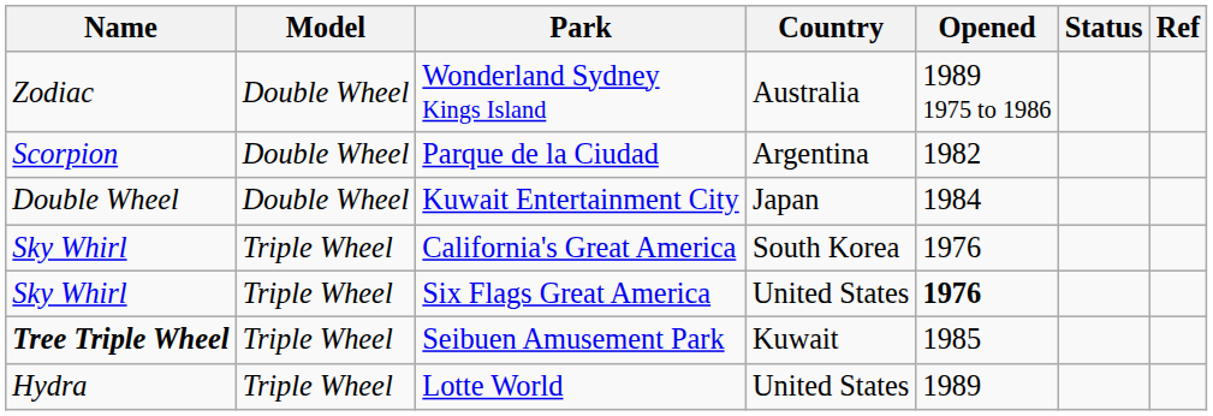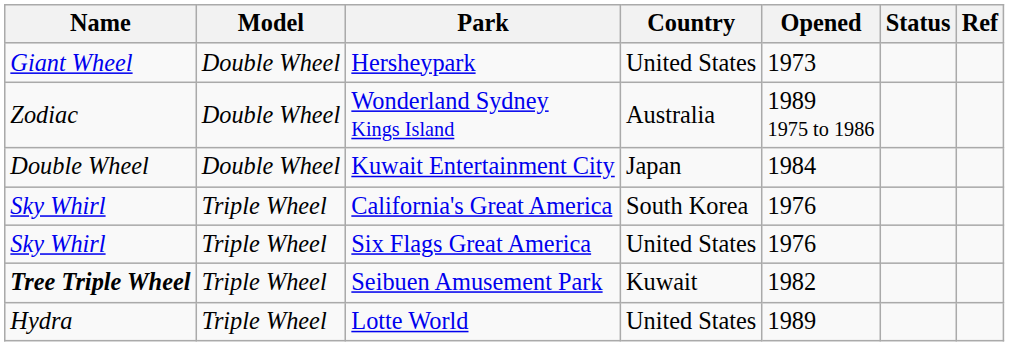+ row: Giant Wheel | Double Wheel | Hersheypark | United States | 1973
- row: Scorpion | Double Wheel | Parque de la Ciudad | Argentina | 1982
Six Flags Great America | Opened: bold -> normal
Seibuen Amusement Park | Opened: 1985 -> 1982
